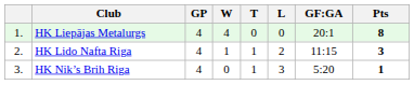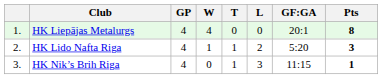HK Lido Nafta Riga | GF:GA: 11:15 -> 5:20
HK Nik’s Brih Riga | GF:GA: 5:20 -> 11:15
